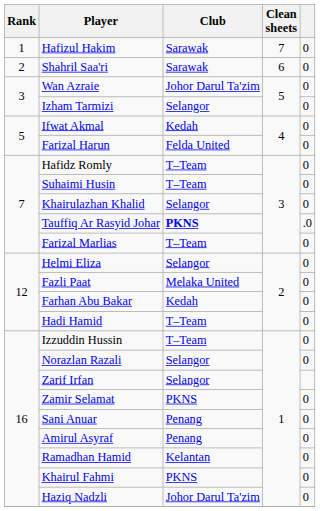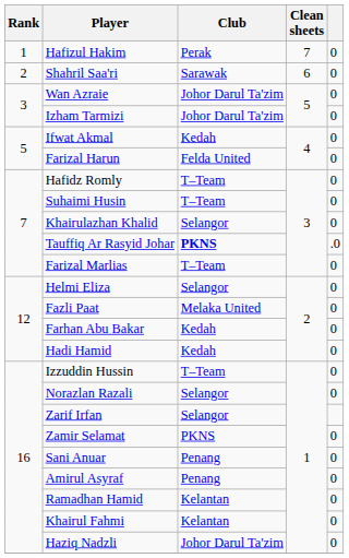Hafizul Hakim | Club: Sarawak -> Perak
Izham Tarmizi | Club: Selangor -> Johor Darul Ta'zim
Hadi Hamid | Club: T–Team -> Kedah
Khairul Fahmi | Club: PKNS -> Kelantan
